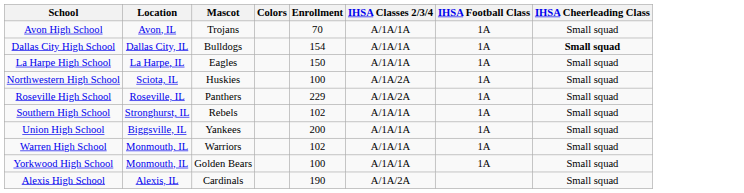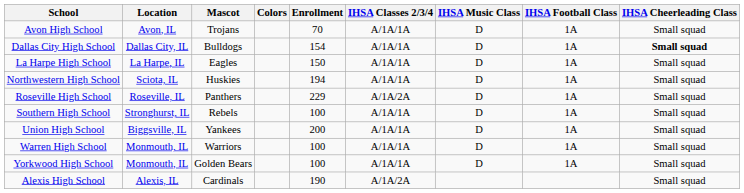+ column: IHSA Music Class | D | D | D | D | D | D | D | D | D
Northwestern High School | Enrollment: 100 -> 194
Northwestern High School | IHSA Classes 2/3/4: A/1A/2A -> A/1A/1A
Southern High School | Enrollment: 102 -> 100
Warren High School | Enrollment: 102 -> 100
